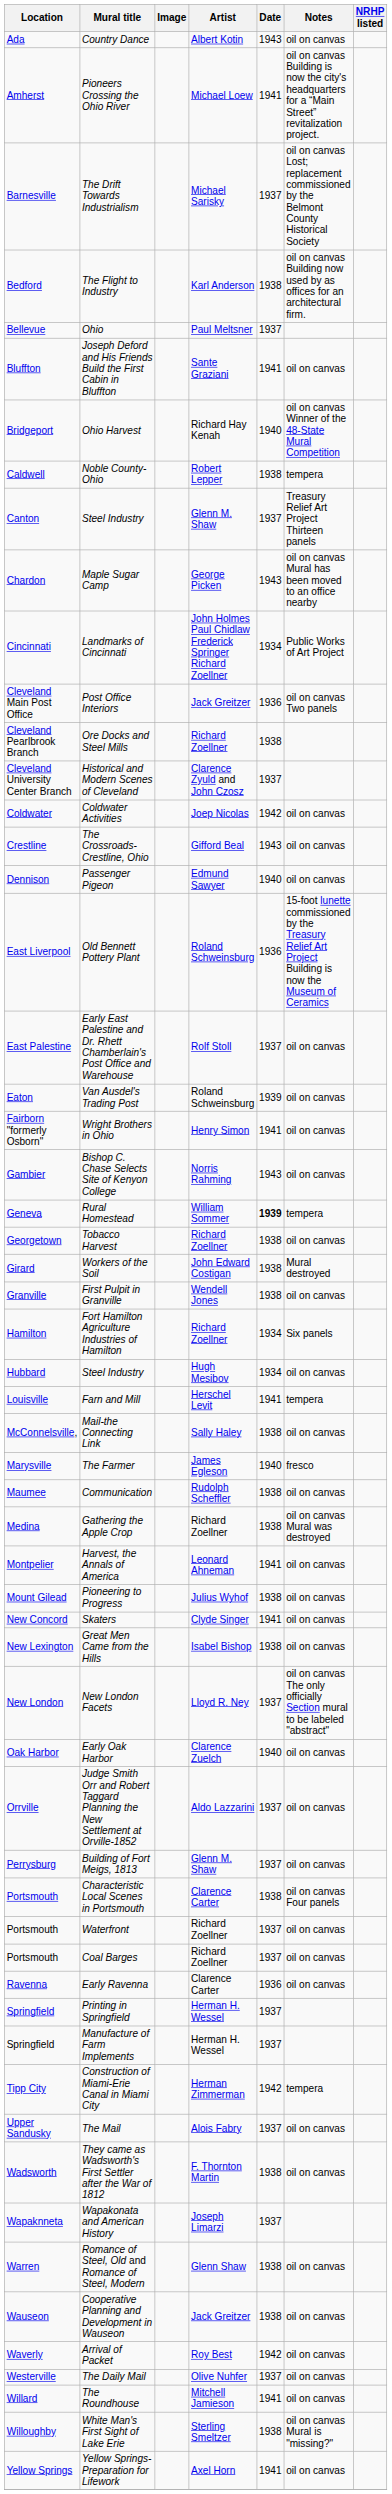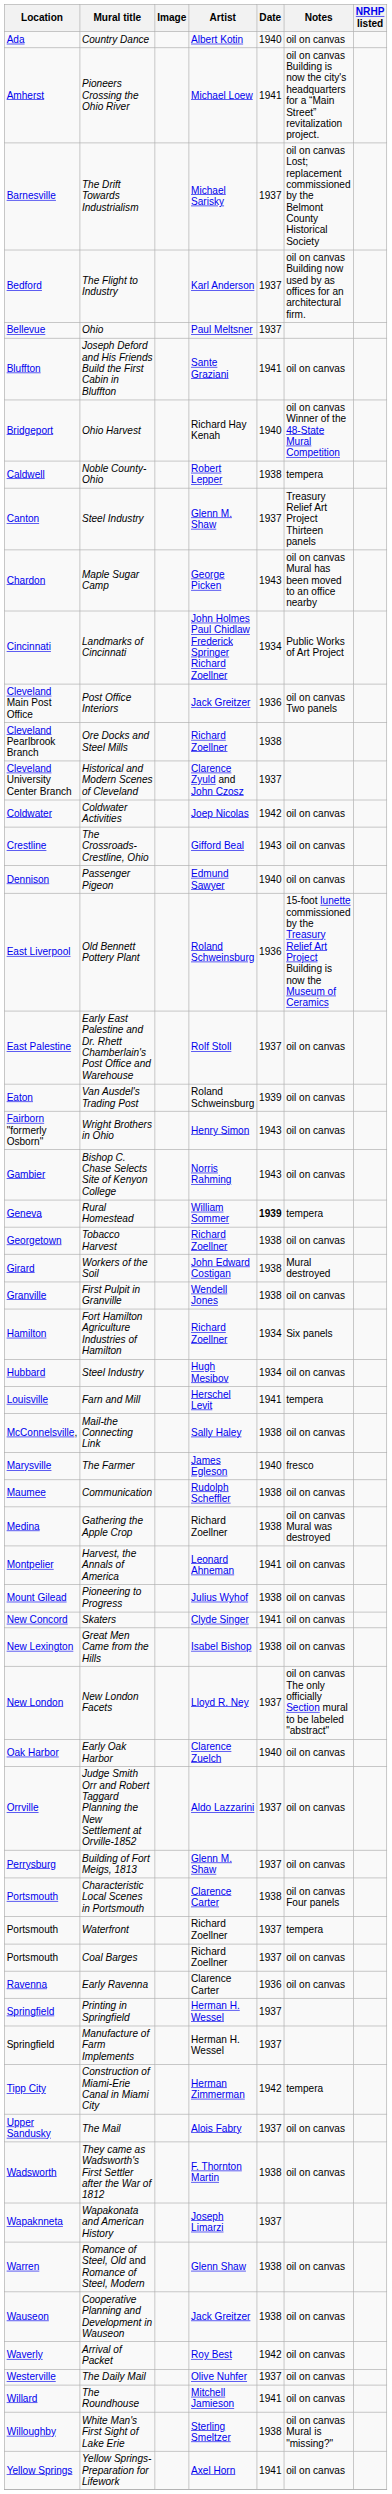Country Dance | Date: 1943 -> 1940
The Flight to Industry | Date: 1938 -> 1937
Wright Brothers in Ohio | Date: 1941 -> 1943
Waterfront | Notes: oil on canvas -> tempera
